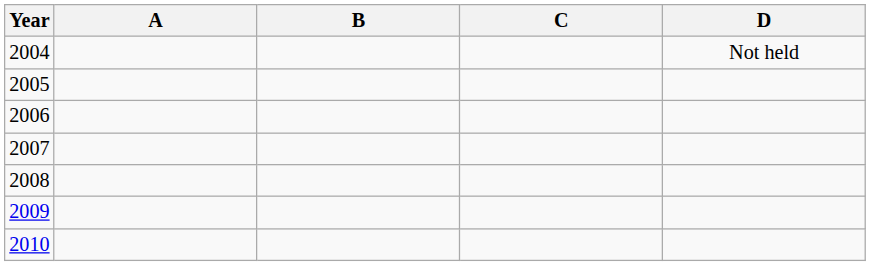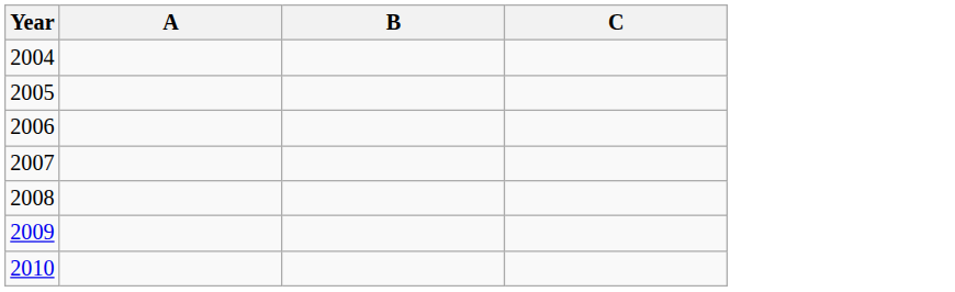- column: D | Not held
